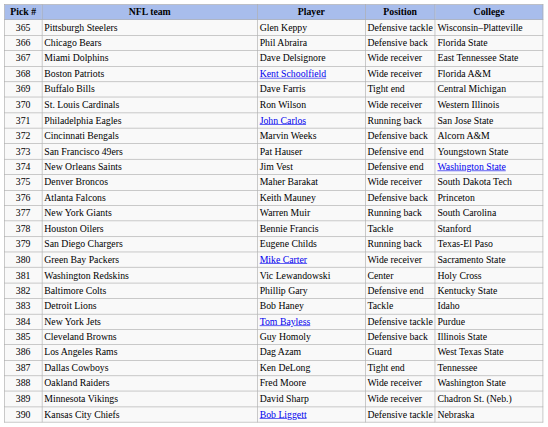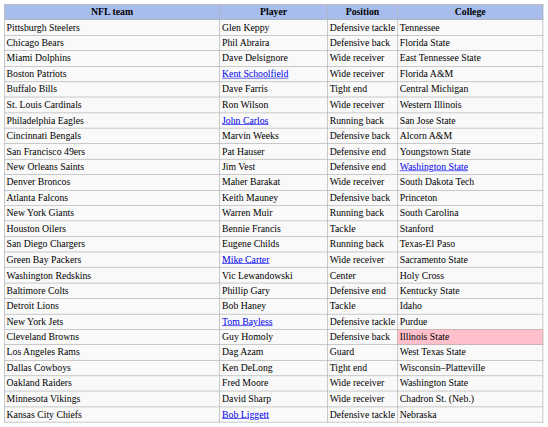- column: Pick # | 365 | 366 | 367 | 368 | 369 | 370 | 371 | 372 | 373 | 374 | 375 | 376 | 377 | 378 | 379 | 380 | 381 | 382 | 383 | 384 | 385 | 386 | 387 | 388 | 389 | 390
Pittsburgh Steelers | College: Wisconsin–Platteville -> Tennessee
Cleveland Browns | College: no background -> pink background
Dallas Cowboys | College: Tennessee -> Wisconsin–Platteville
